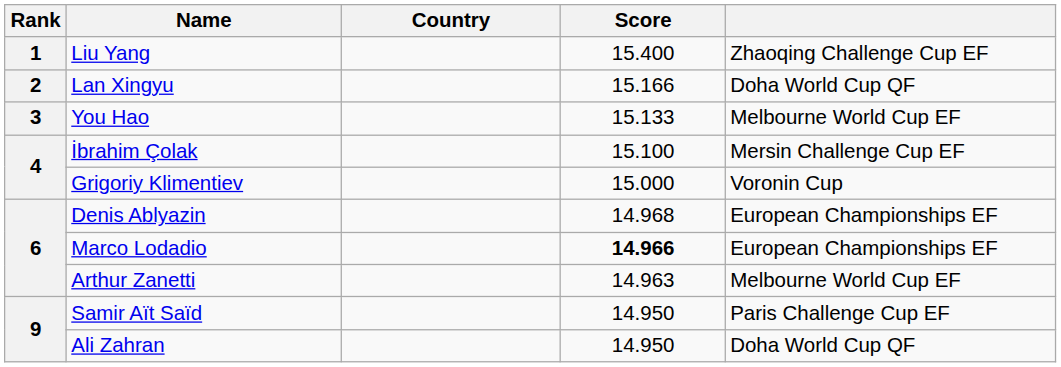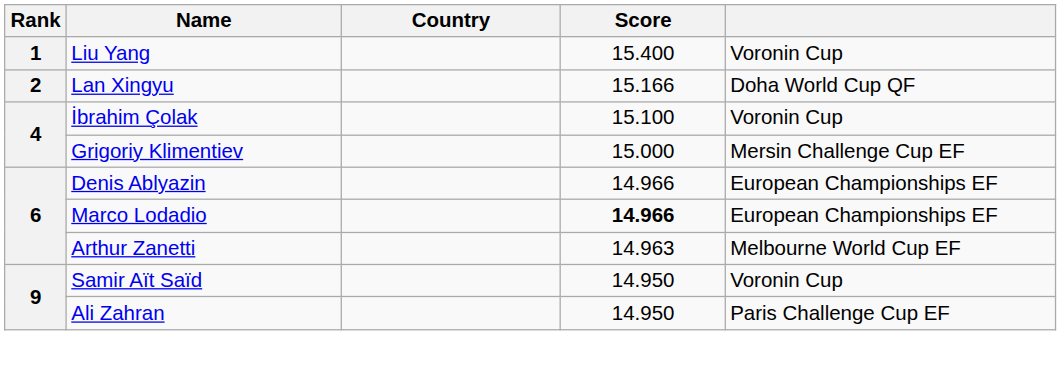Liu Yang | column 5: Zhaoqing Challenge Cup EF -> Voronin Cup
- row: 3 | You Hao | 15.133 | Melbourne World Cup EF
İbrahim Çolak | column 5: Mersin Challenge Cup EF -> Voronin Cup
Grigoriy Klimentiev | column 5: Voronin Cup -> Mersin Challenge Cup EF
Denis Ablyazin | Score: 14.968 -> 14.966
Samir Aït Saïd | column 5: Paris Challenge Cup EF -> Voronin Cup
Ali Zahran | column 5: Doha World Cup QF -> Paris Challenge Cup EF
